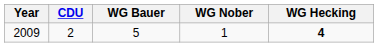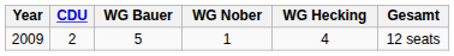+ column: Gesamt | 12 seats
2009 | WG Hecking: bold -> normal
